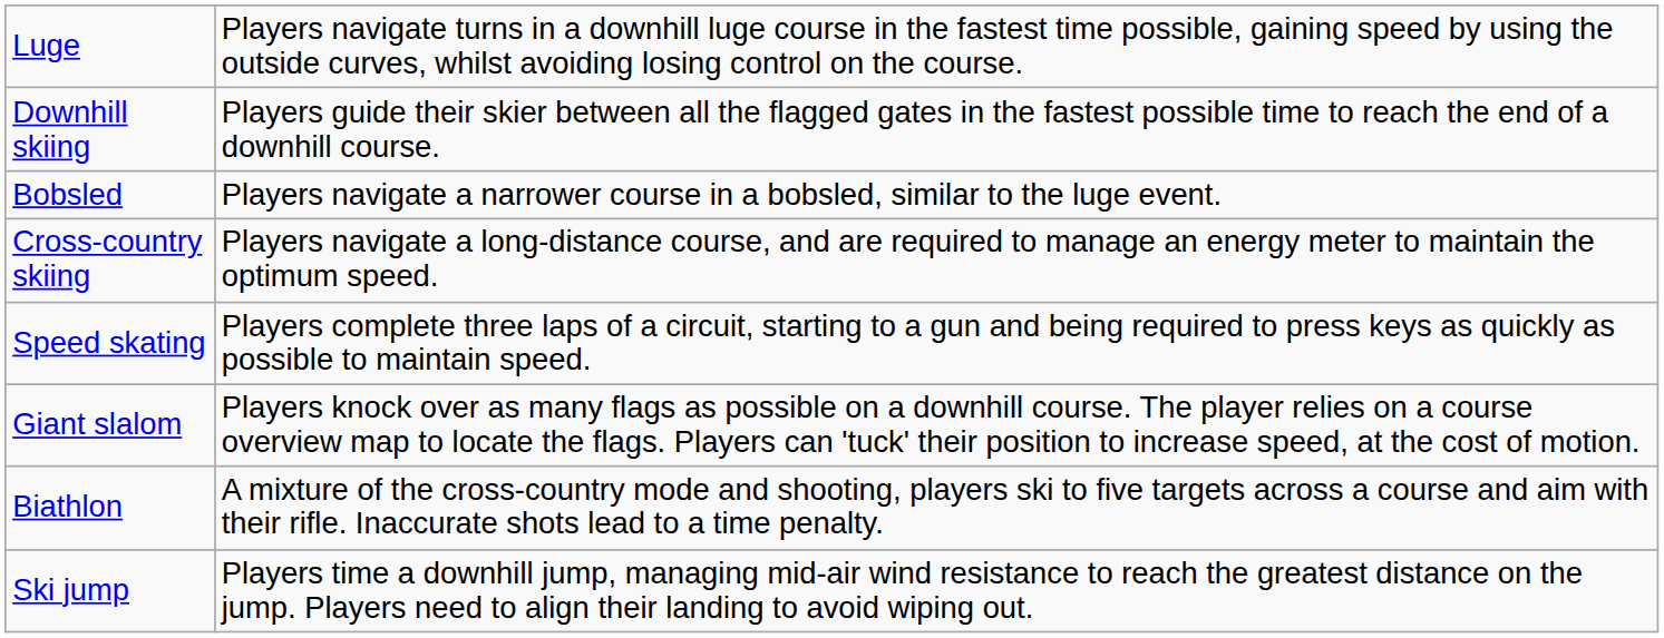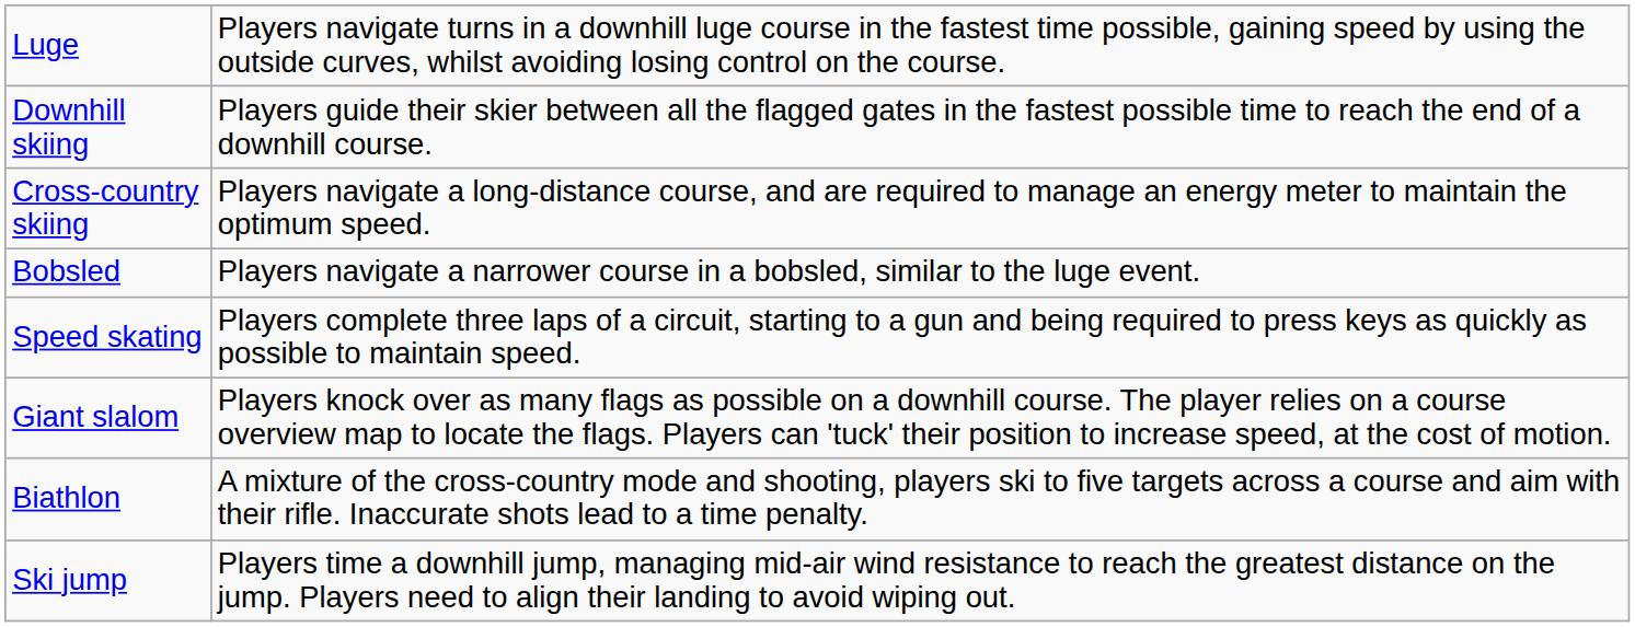rows swapped: Cross-country skiing <-> Bobsled
